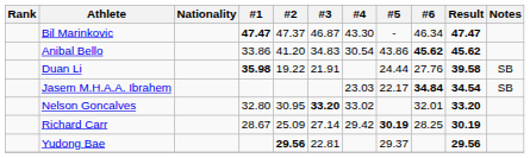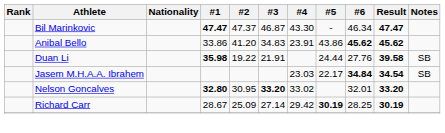Anibal Bello | #4: 30.54 -> 23.91
Nelson Goncalves | #1: normal -> bold
- row: Yudong Bae | 29.56 | 22.81 | 29.37 | 29.56
